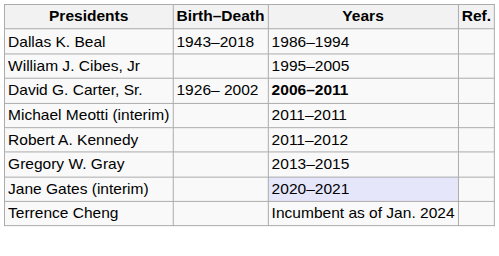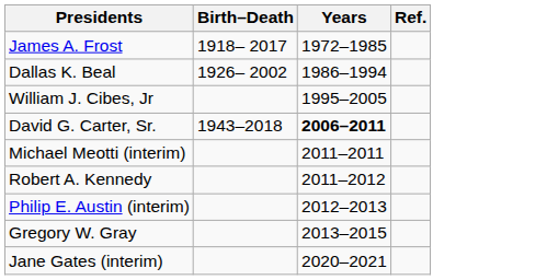+ row: James A. Frost | 1918– 2017 | 1972–1985
Dallas K. Beal | Birth–Death: 1943–2018 -> 1926– 2002
David G. Carter, Sr. | Birth–Death: 1926– 2002 -> 1943–2018
+ row: Philip E. Austin (interim) | 2012–2013
Jane Gates (interim) | Years: lavender background -> no background
- row: Terrence Cheng | Incumbent as of Jan. 2024
